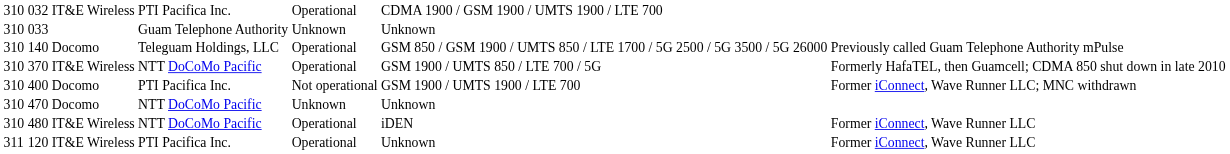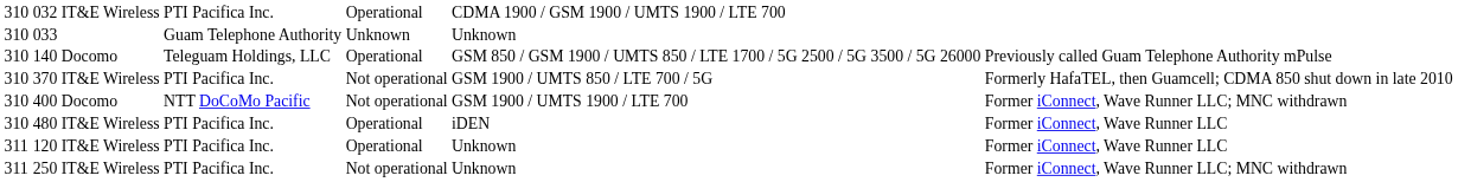370 | column 4: NTT DoCoMo Pacific -> PTI Pacifica Inc.
370 | column 5: Operational -> Not operational
400 | column 4: PTI Pacifica Inc. -> NTT DoCoMo Pacific
- row: 310 | 470 | Docomo | NTT DoCoMo Pacific | Unknown | Unknown
480 | column 4: NTT DoCoMo Pacific -> PTI Pacifica Inc.
+ row: 311 | 250 | IT&E Wireless | PTI Pacifica Inc. | Not operational | Unknown | Former iConnect, Wave Runner LLC; MNC withdrawn
